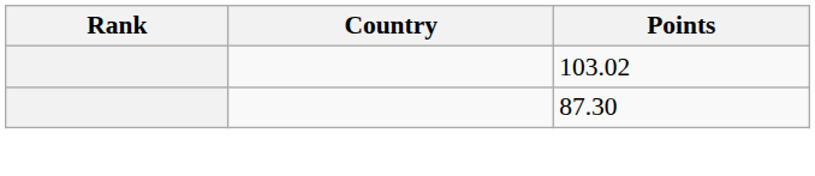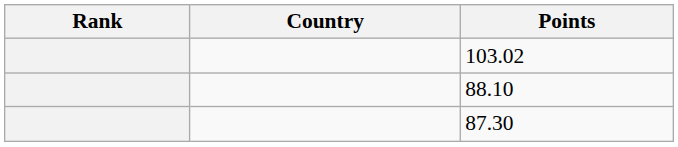+ row: 88.10
